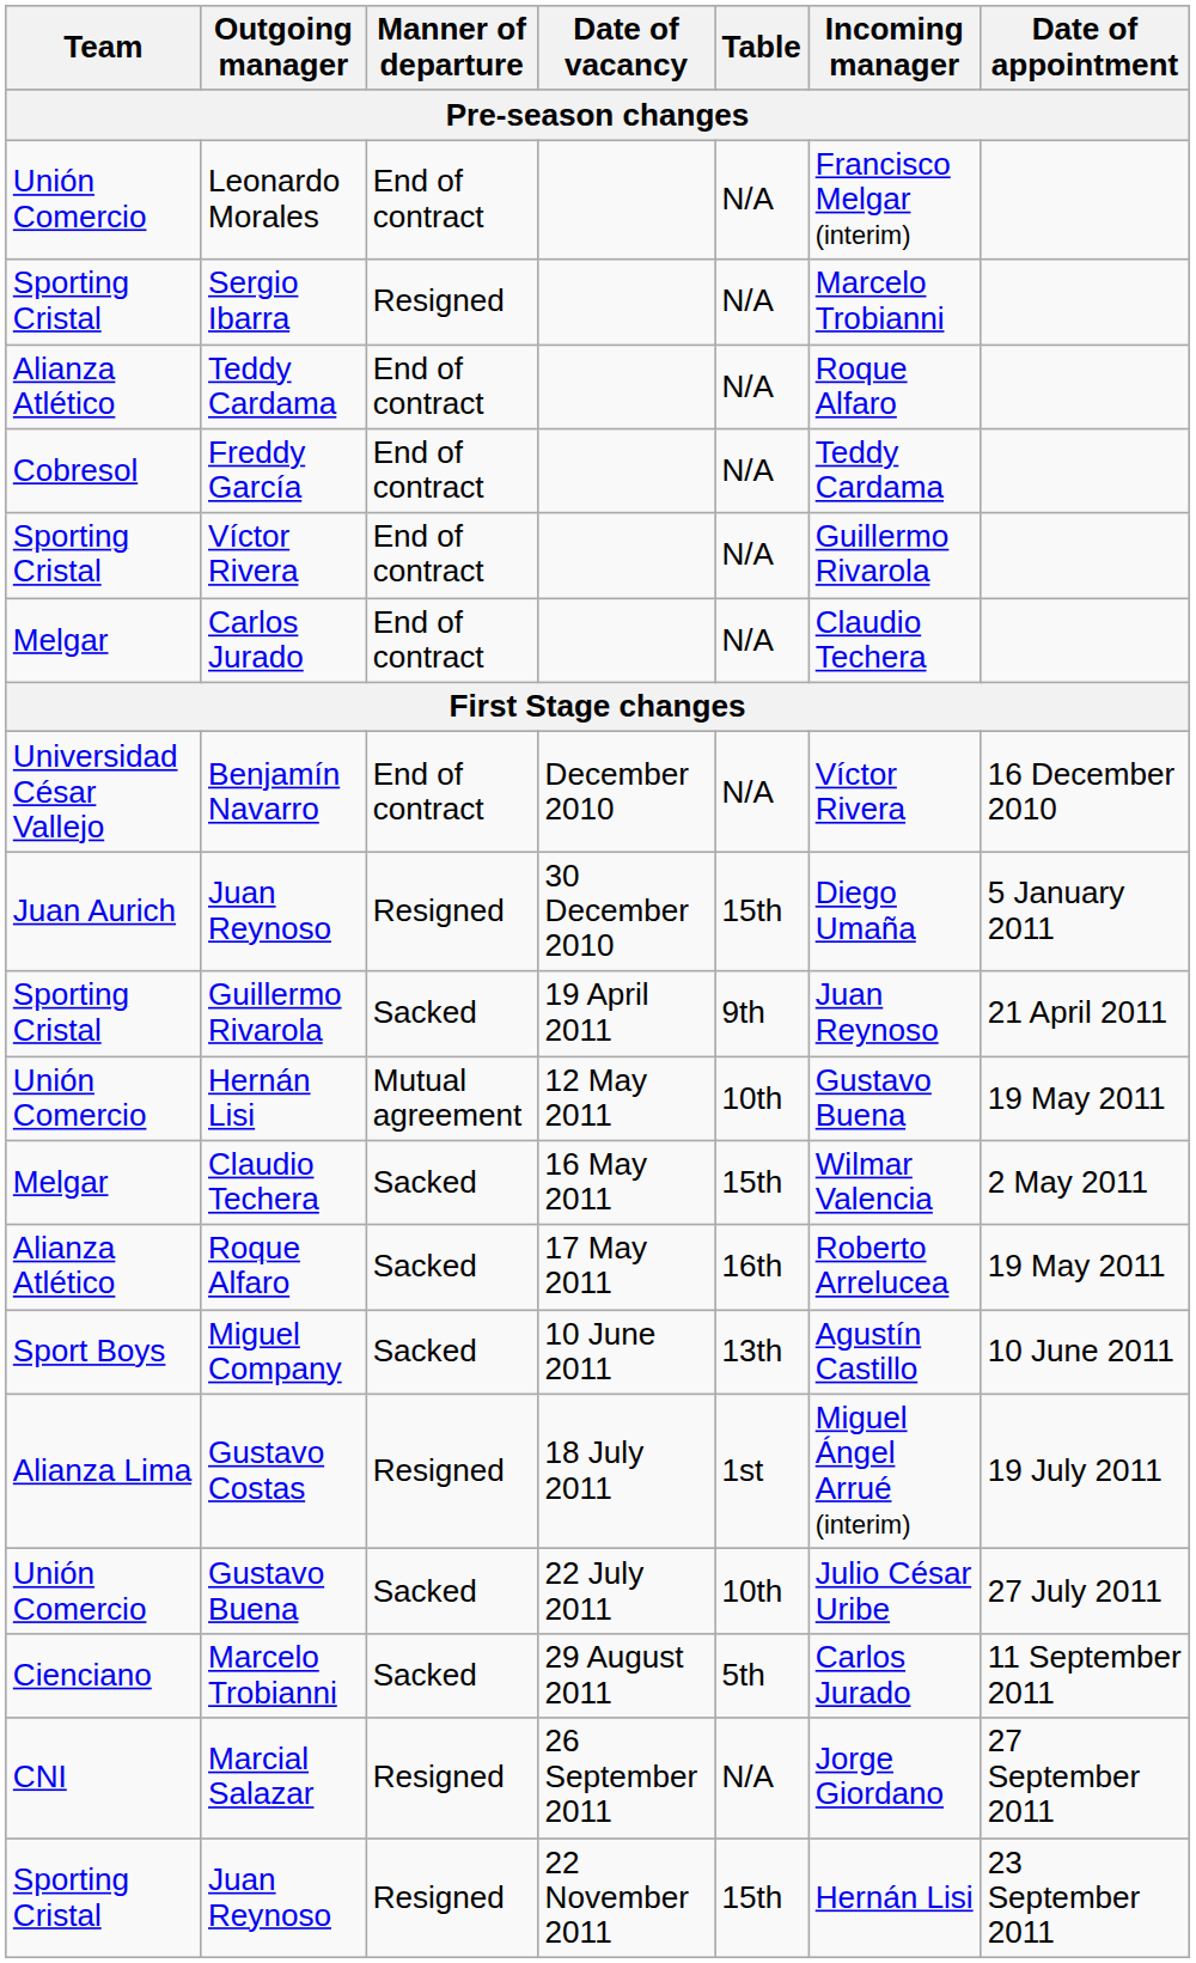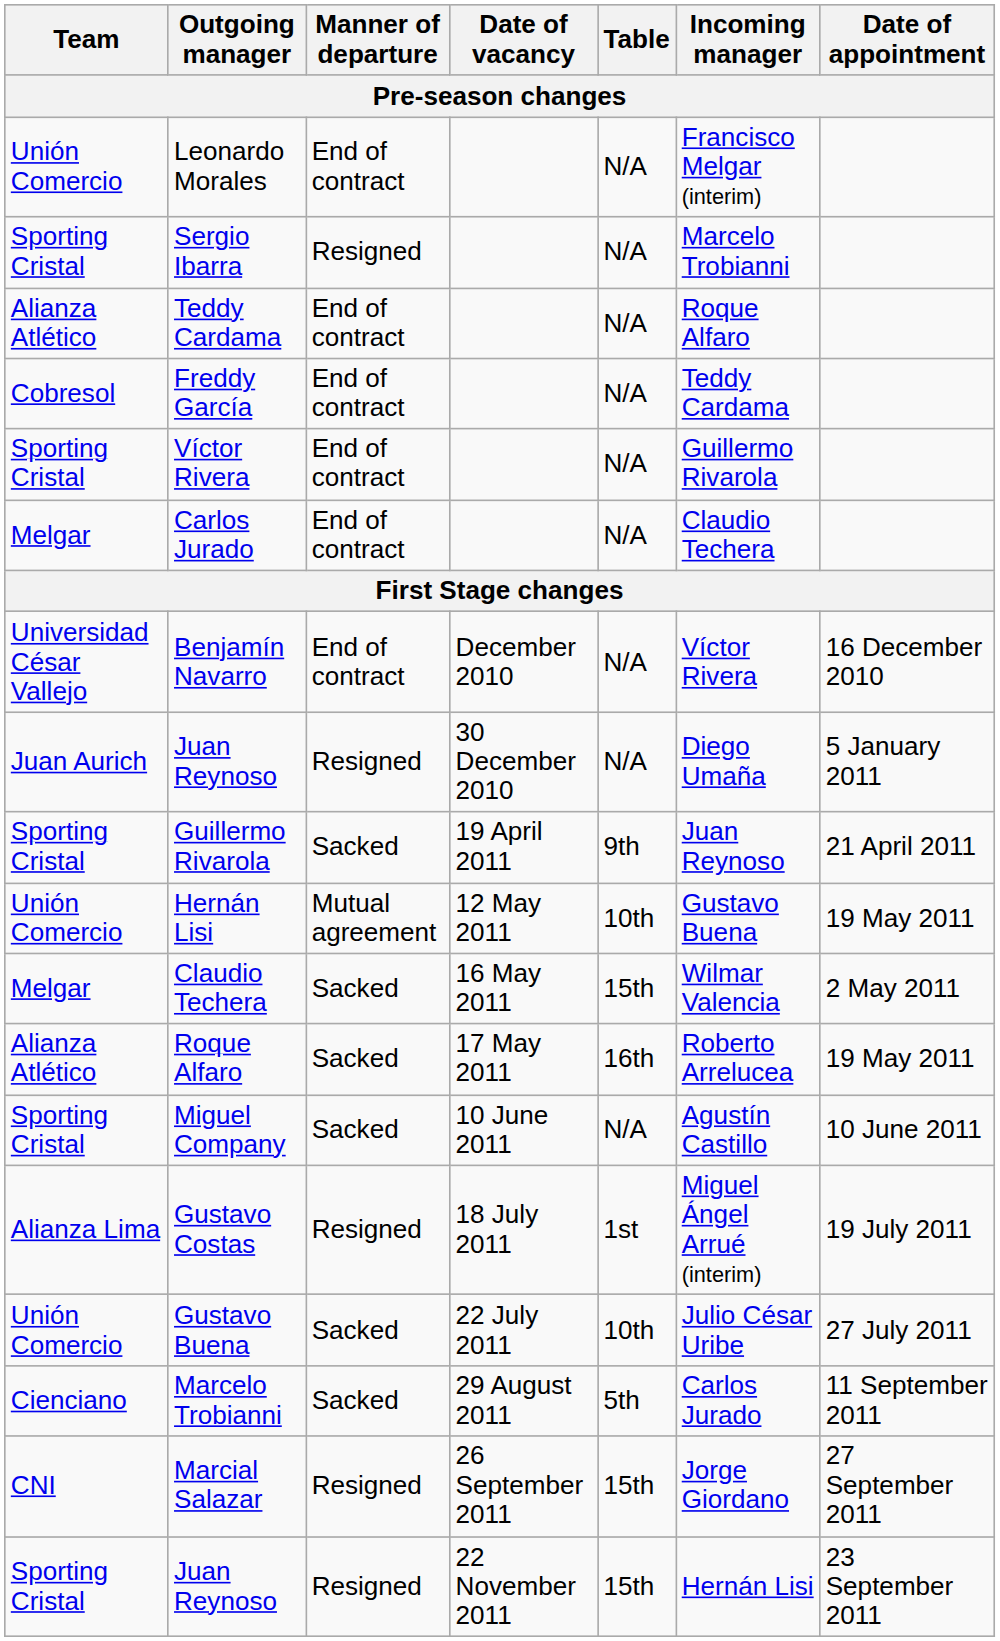Juan Reynoso / 30 December 2010 | Table: 15th -> N/A
Miguel Company | Team: Sport Boys -> Sporting Cristal
Miguel Company | Table: 13th -> N/A
Marcial Salazar | Table: N/A -> 15th
